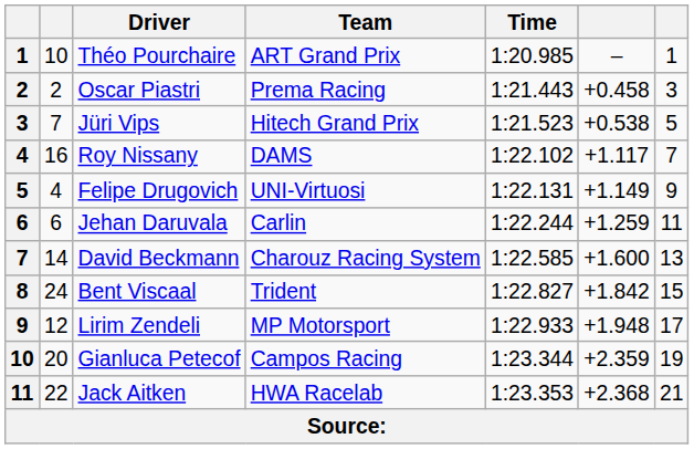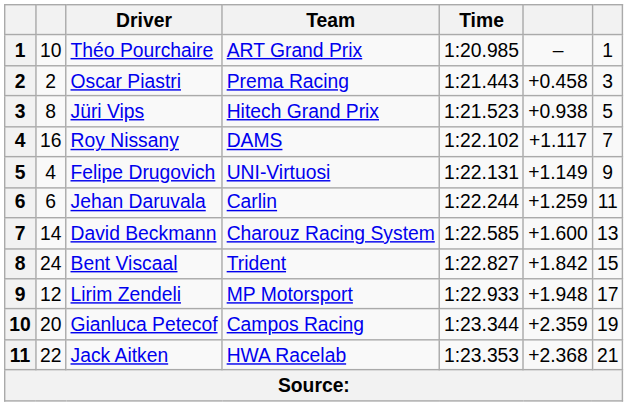Jüri Vips | column 2: 7 -> 8
Jüri Vips | column 6: +0.538 -> +0.938
